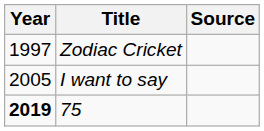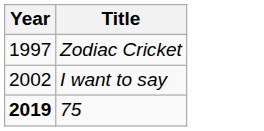- column: Source
I want to say | Year: 2005 -> 2002
